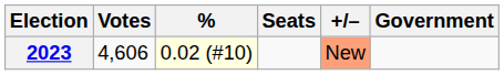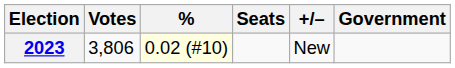2023 | Votes: 4,606 -> 3,806
2023 | +/–: lightsalmon background -> no background
